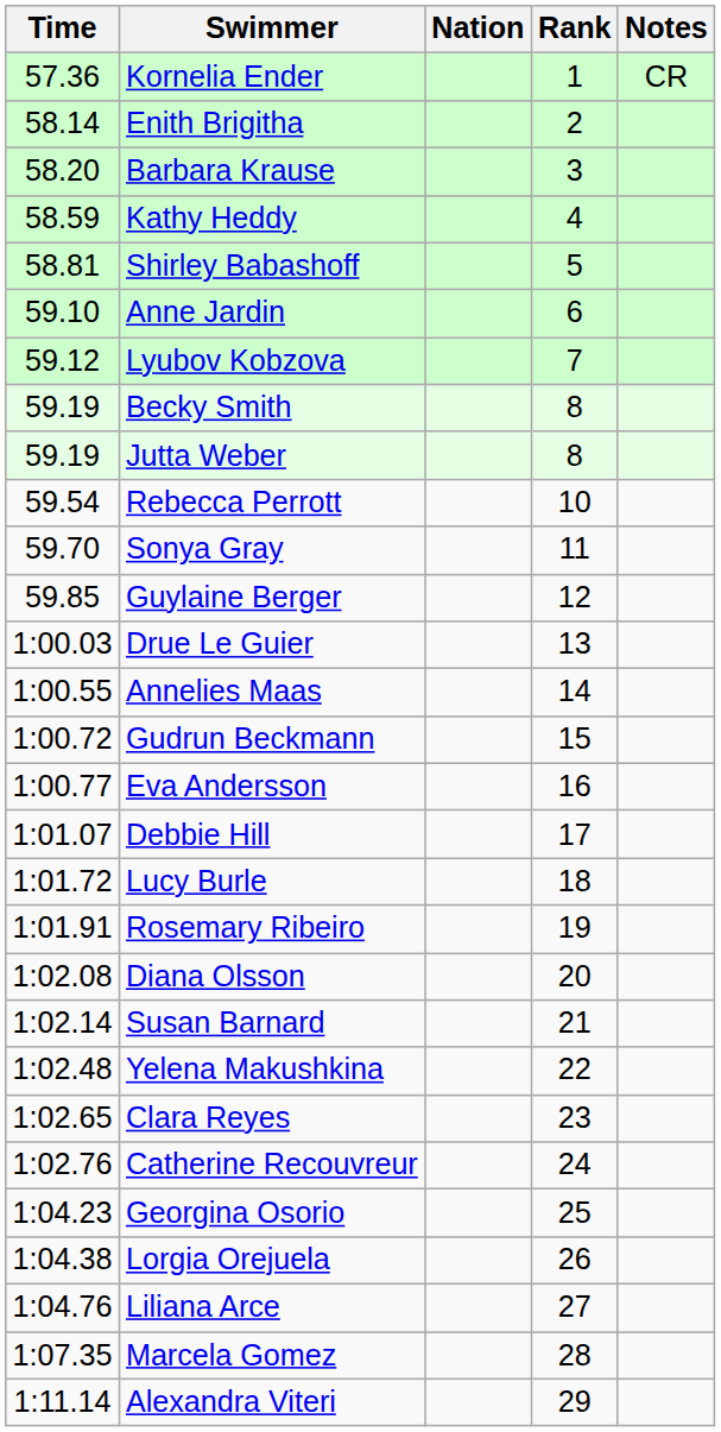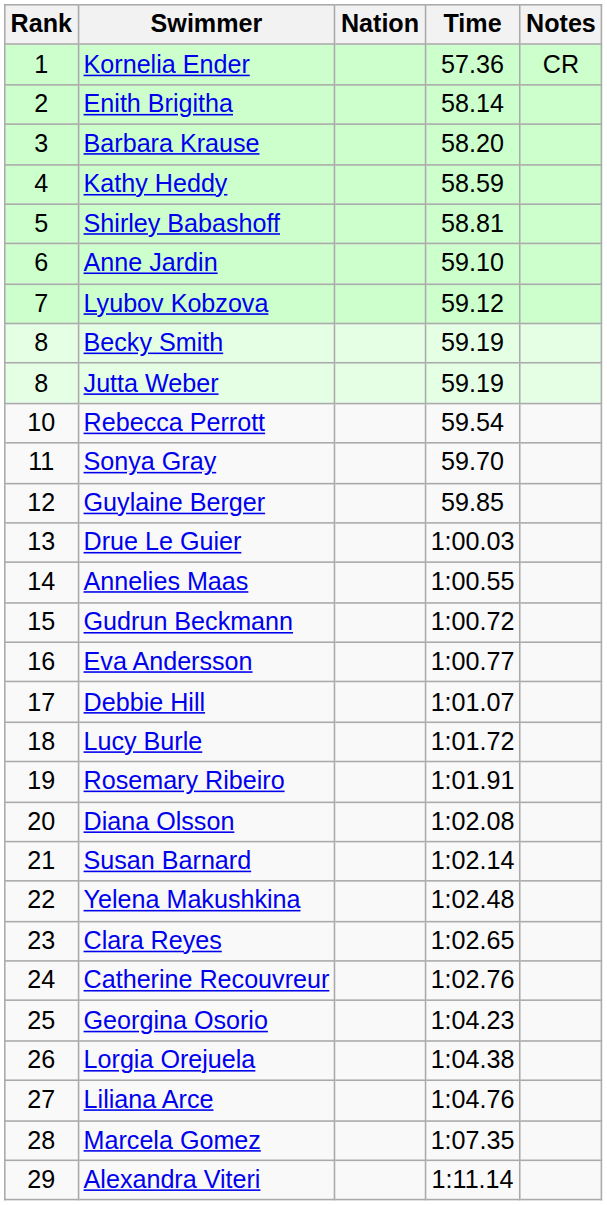columns swapped: Rank <-> Time
